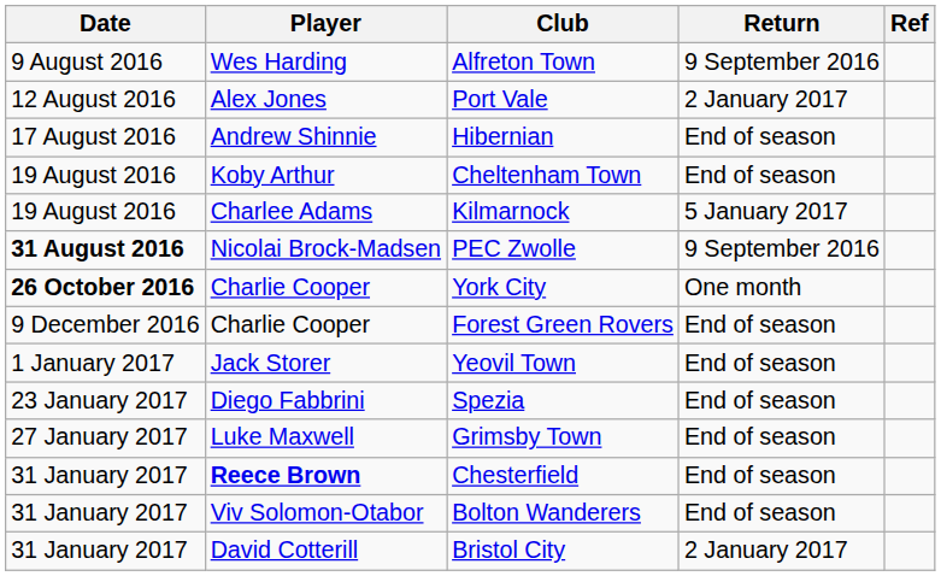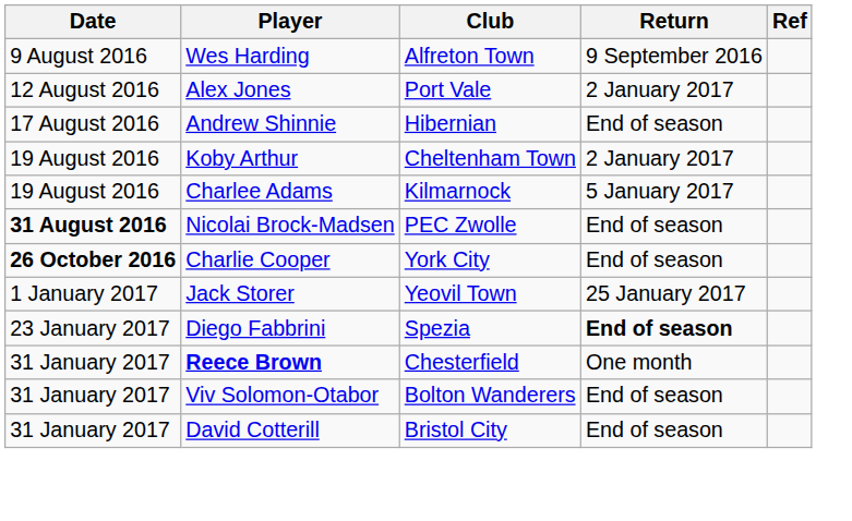Cheltenham Town | Return: End of season -> 2 January 2017
PEC Zwolle | Return: 9 September 2016 -> End of season
York City | Return: One month -> End of season
- row: 9 December 2016 | Charlie Cooper | Forest Green Rovers | End of season
Yeovil Town | Return: End of season -> 25 January 2017
Spezia | Return: normal -> bold
- row: 27 January 2017 | Luke Maxwell | Grimsby Town | End of season
Chesterfield | Return: End of season -> One month
Bristol City | Return: 2 January 2017 -> End of season
